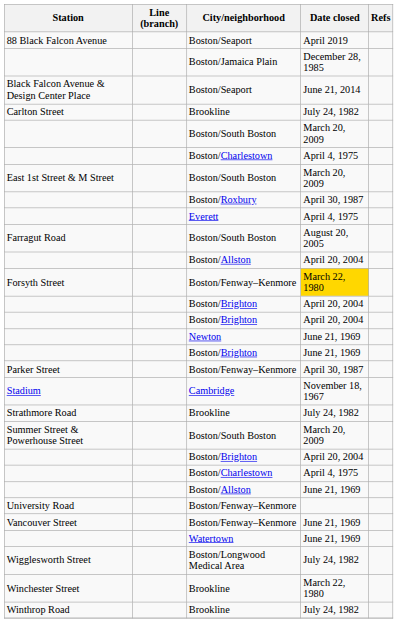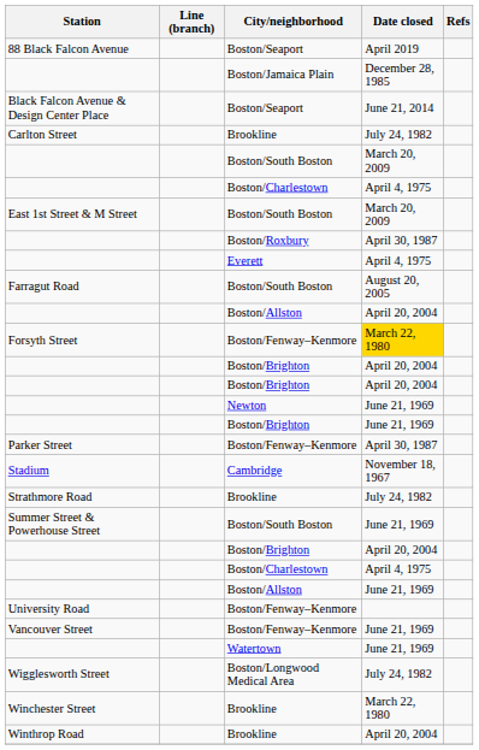Summer Street & Powerhouse Street | Date closed: March 20, 2009 -> June 21, 1969
Winthrop Road | Date closed: July 24, 1982 -> April 20, 2004
